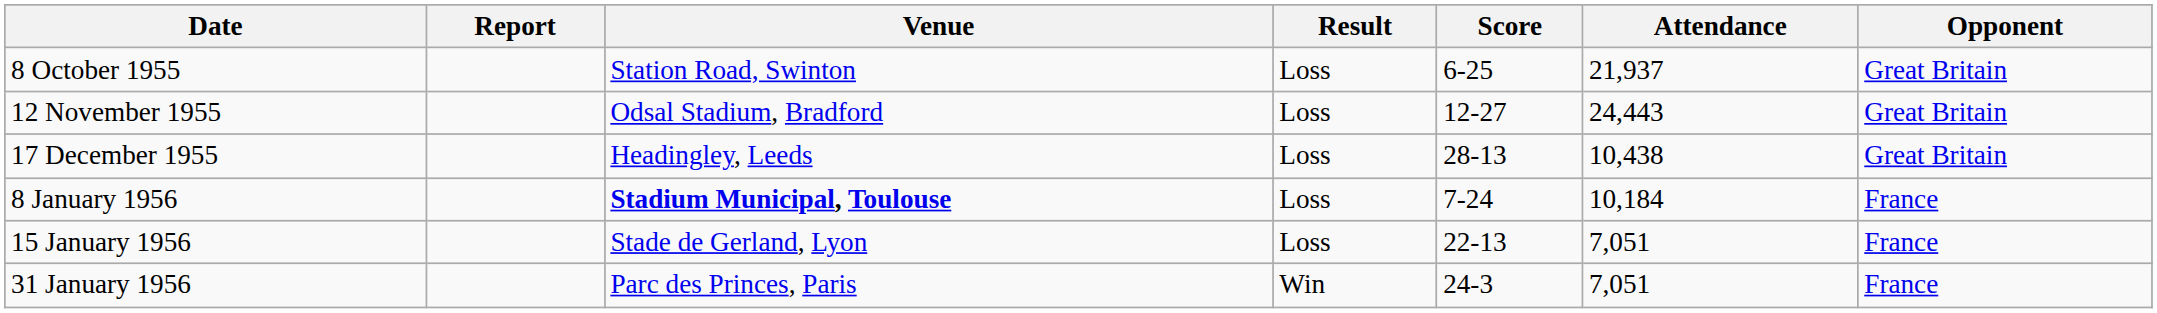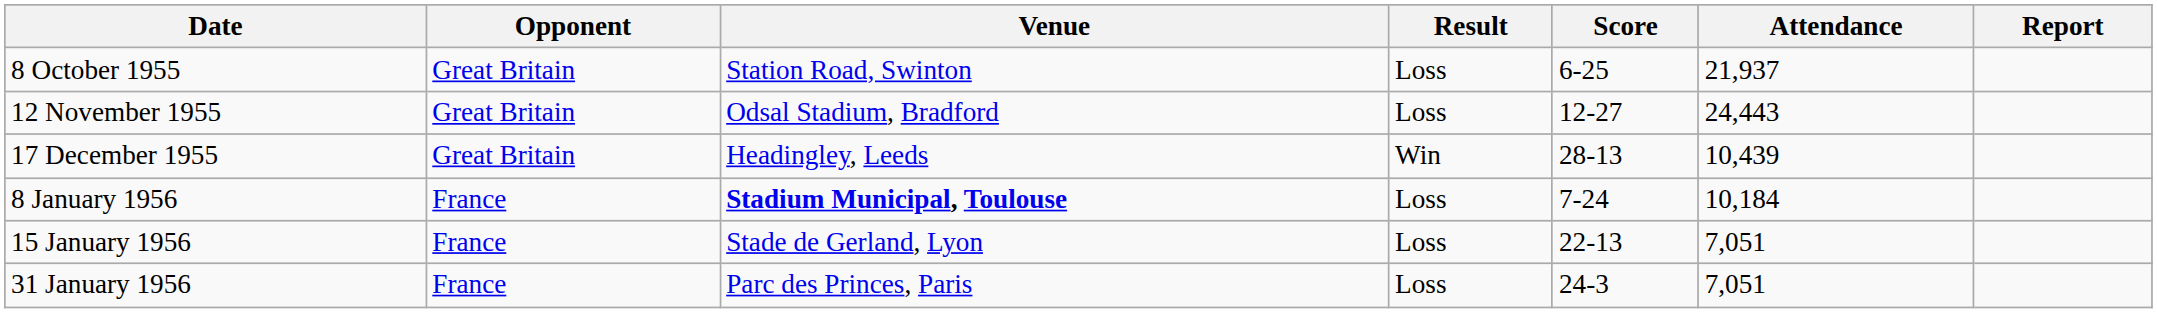columns swapped: Opponent <-> Report
17 December 1955 | Result: Loss -> Win
17 December 1955 | Attendance: 10,438 -> 10,439
31 January 1956 | Result: Win -> Loss
